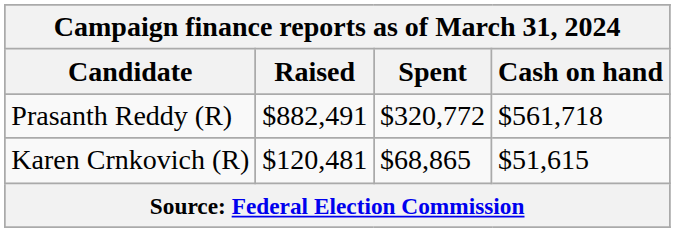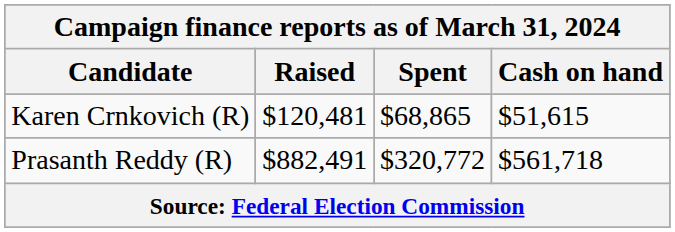rows swapped: Karen Crnkovich (R) <-> Prasanth Reddy (R)
